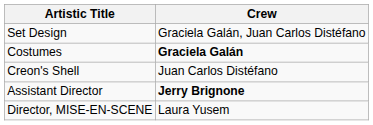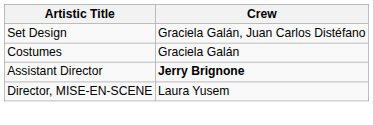Costumes | Crew: bold -> normal
- row: Creon's Shell | Juan Carlos Distéfano
